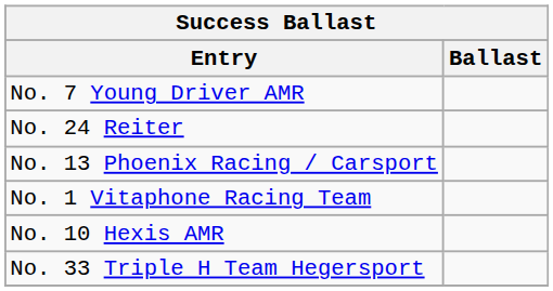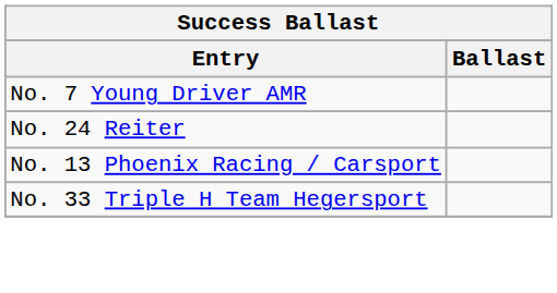- row: No. 1 Vitaphone Racing Team
- row: No. 10 Hexis AMR
